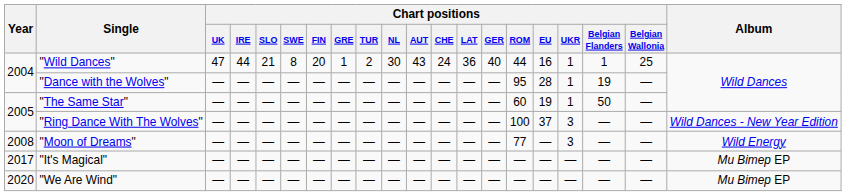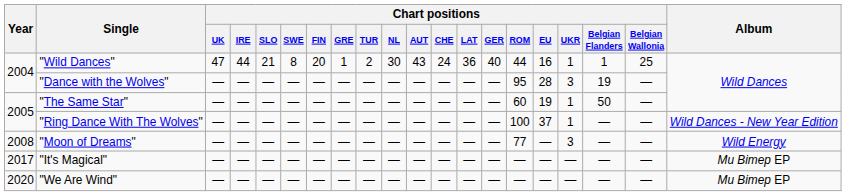"Dance with the Wolves" | Chart positions / UKR: 1 -> 3
"Ring Dance With The Wolves" | Chart positions / UKR: 3 -> 1
